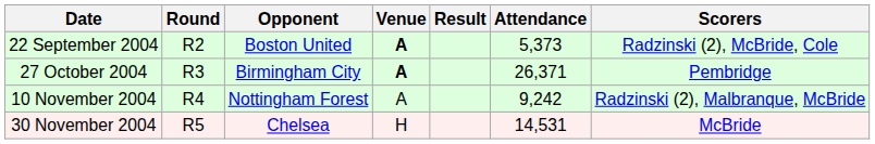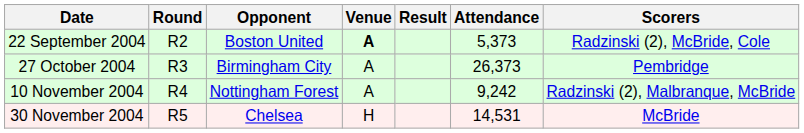27 October 2004 | Venue: bold -> normal
27 October 2004 | Attendance: 26,371 -> 26,373
